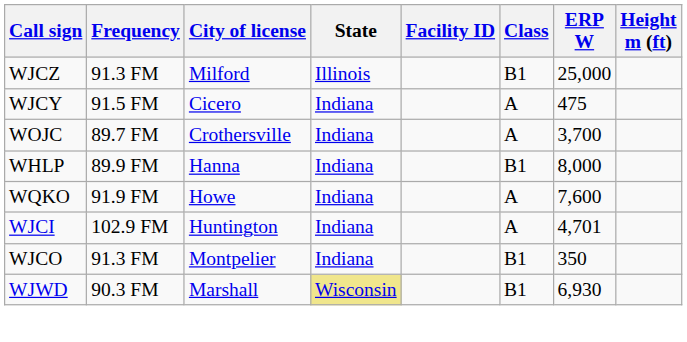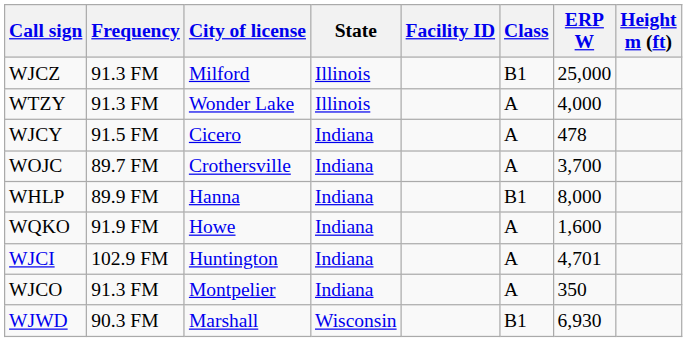+ row: WTZY | 91.3 FM | Wonder Lake | Illinois | A | 4,000
WJCY | ERP W: 475 -> 478
WQKO | ERP W: 7,600 -> 1,600
WJCO | Class: B1 -> A
WJWD | State: khaki background -> no background
